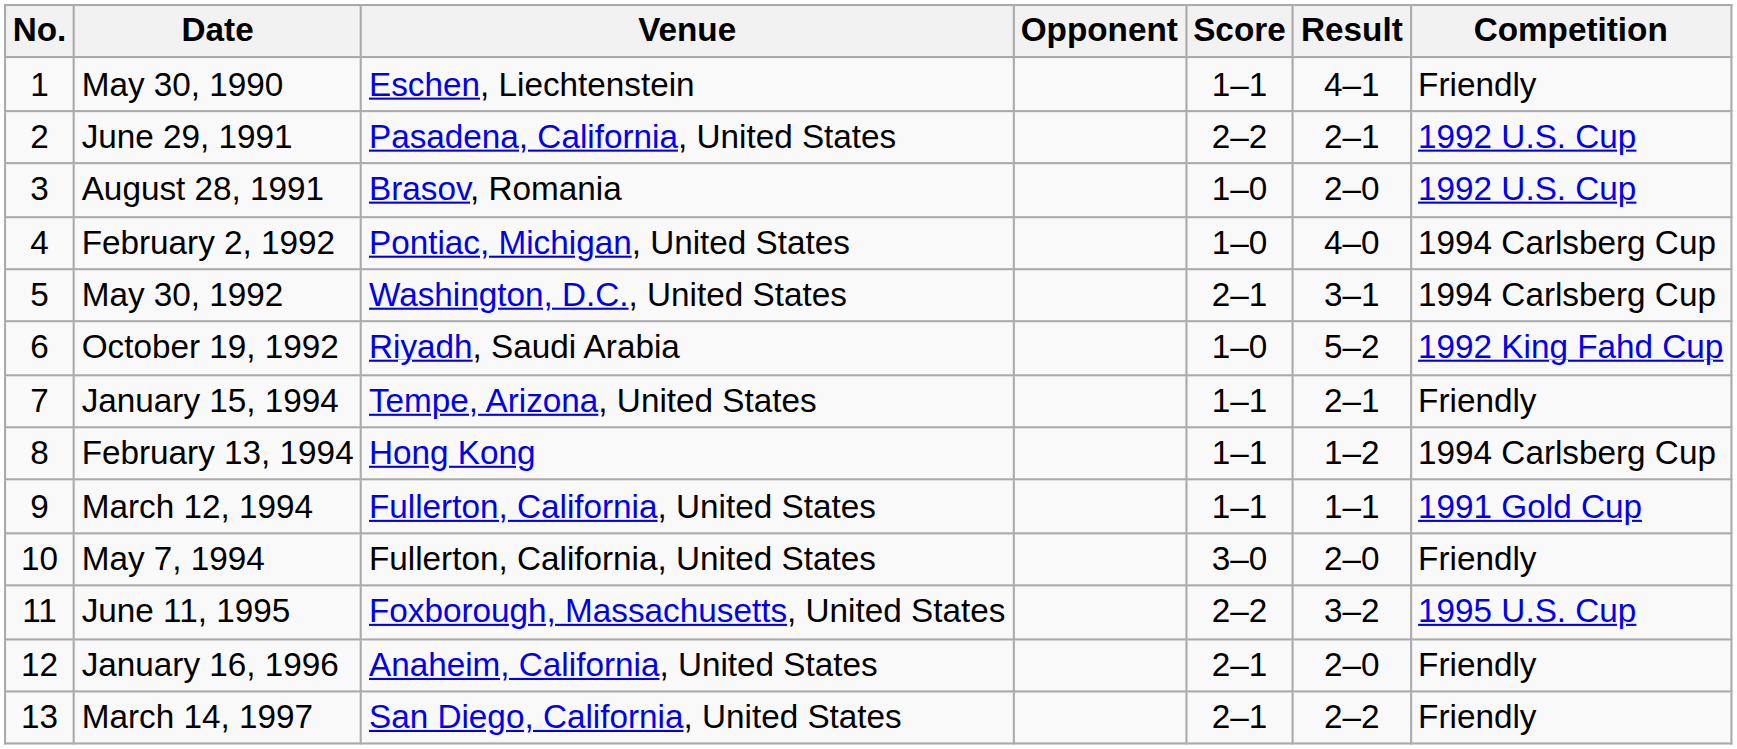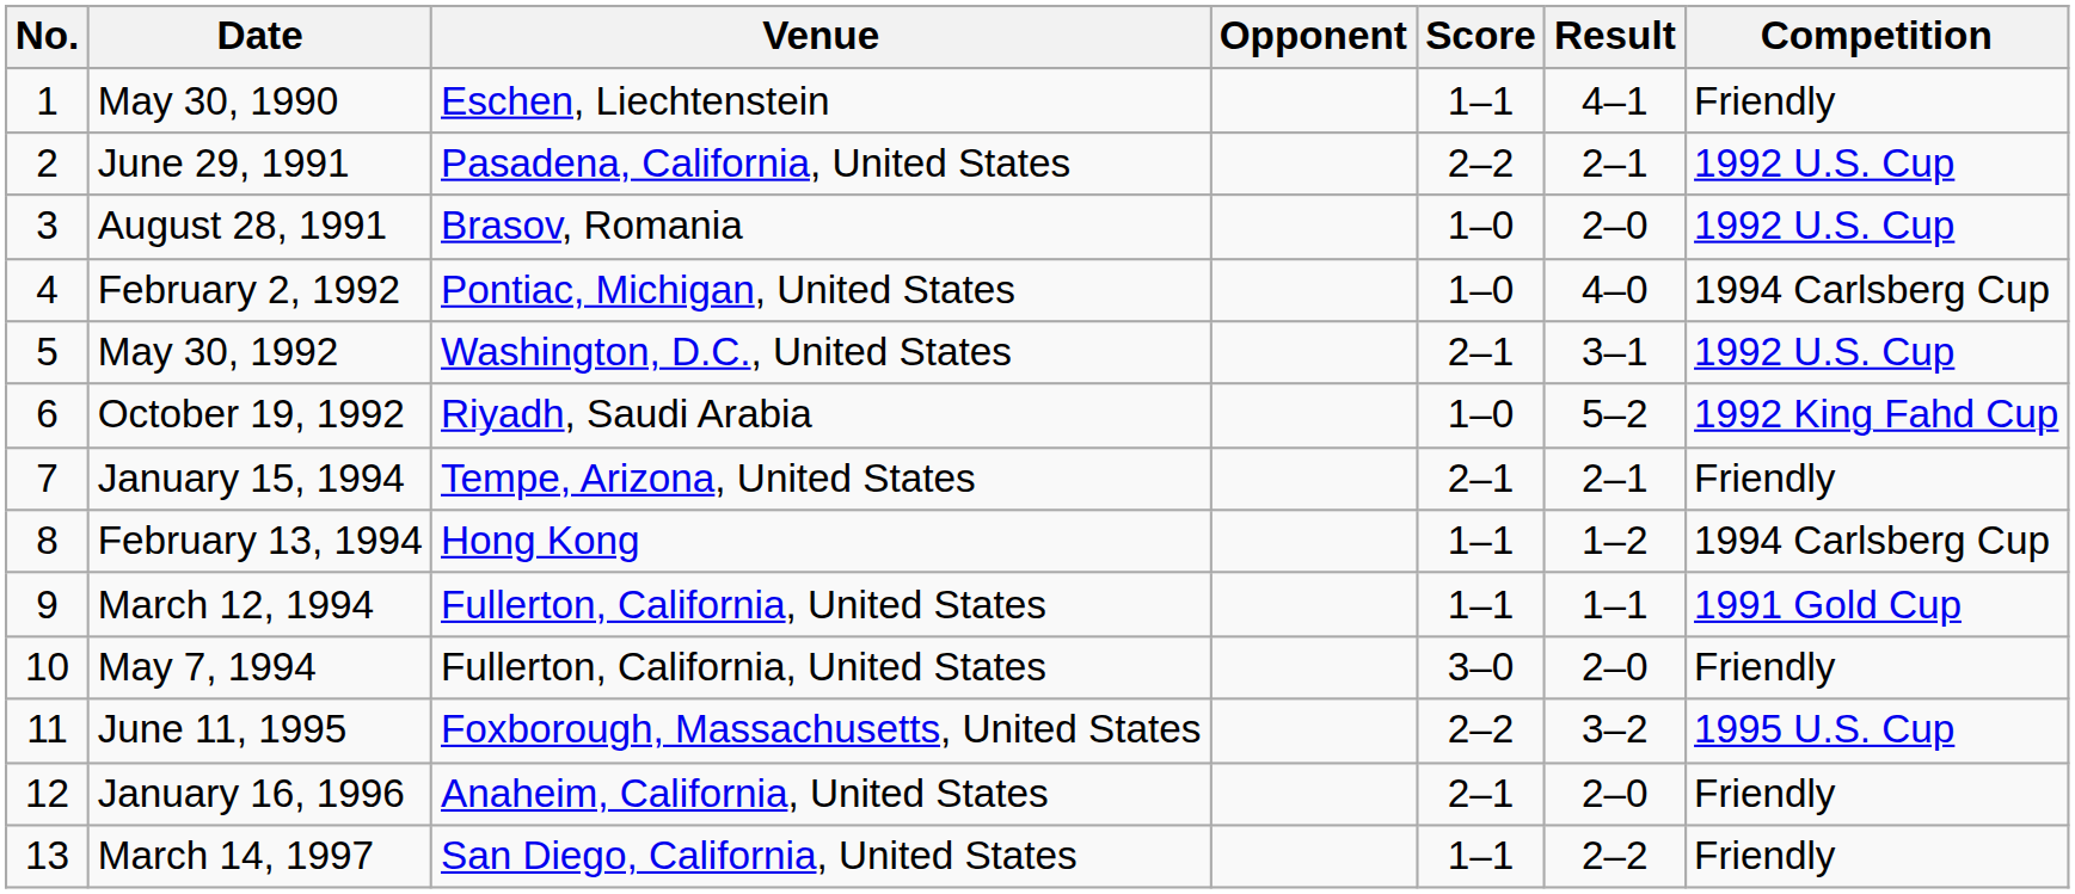May 30, 1992 | Competition: 1994 Carlsberg Cup -> 1992 U.S. Cup
January 15, 1994 | Score: 1–1 -> 2–1
March 14, 1997 | Score: 2–1 -> 1–1
